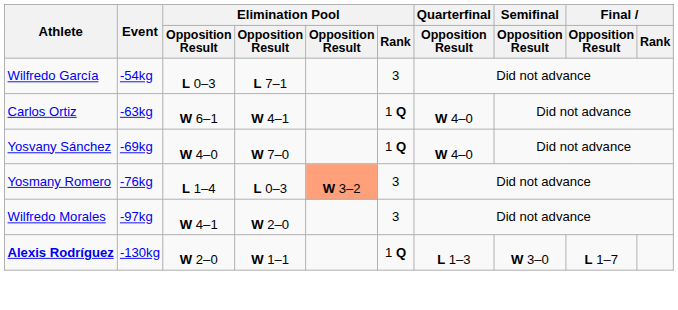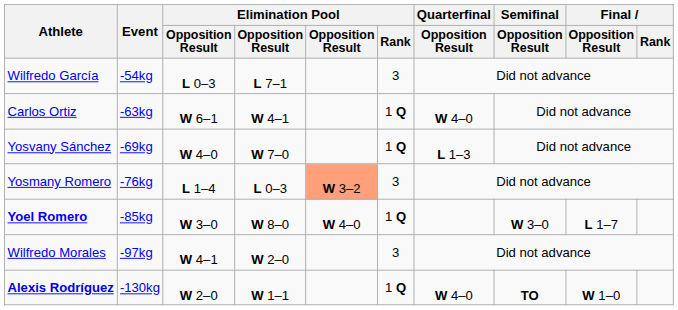Yosvany Sánchez | Quarterfinal / Opposition Result: W 4–0 -> L 1–3
+ row: Yoel Romero | -85kg | W 3–0 | W 8–0 | W 4–0 | 1 Q | W 3–0 | L 1–7
Alexis Rodríguez | Quarterfinal / Opposition Result: L 1–3 -> W 4–0
Alexis Rodríguez | Semifinal / Opposition Result: W 3–0 -> TO
Alexis Rodríguez | Final / Opposition Result: L 1–7 -> W 1–0
